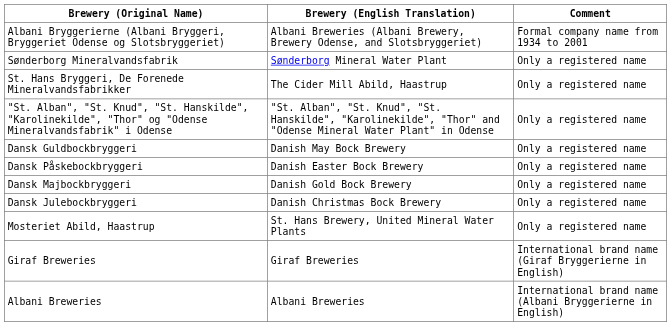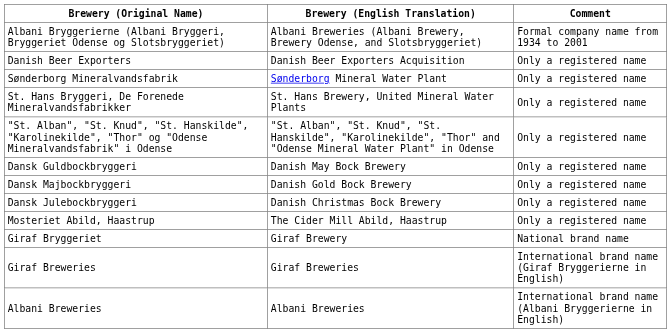+ row: Danish Beer Exporters | Danish Beer Exporters Acquisition | Only a registered name
St. Hans Bryggeri, De Forenede Mineralvandsfabrikker | Brewery (English Translation): The Cider Mill Abild, Haastrup -> St. Hans Brewery, United Mineral Water Plants
- row: Dansk Påskebockbryggeri | Danish Easter Bock Brewery | Only a registered name
Mosteriet Abild, Haastrup | Brewery (English Translation): St. Hans Brewery, United Mineral Water Plants -> The Cider Mill Abild, Haastrup
+ row: Giraf Bryggeriet | Giraf Brewery | National brand name
